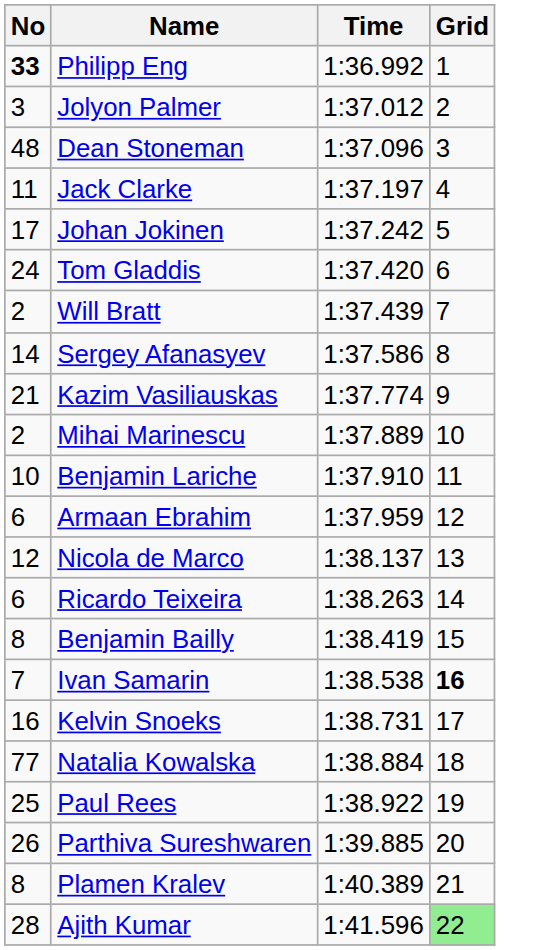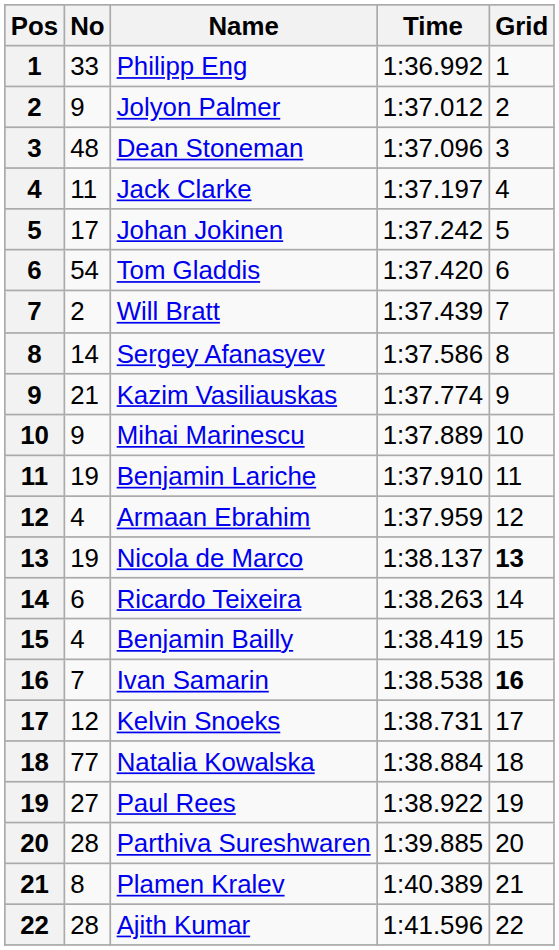+ column: Pos | 1 | 2 | 3 | 4 | 5 | 6 | 7 | 8 | 9 | 10 | 11 | 12 | 13 | 14 | 15 | 16 | 17 | 18 | 19 | 20 | 21 | 22
Philipp Eng | No: bold -> normal
Jolyon Palmer | No: 3 -> 9
Tom Gladdis | No: 24 -> 54
Mihai Marinescu | No: 2 -> 9
Benjamin Lariche | No: 10 -> 19
Armaan Ebrahim | No: 6 -> 4
Nicola de Marco | No: 12 -> 19
Nicola de Marco | Grid: normal -> bold
Benjamin Bailly | No: 8 -> 4
Kelvin Snoeks | No: 16 -> 12
Paul Rees | No: 25 -> 27
Parthiva Sureshwaren | No: 26 -> 28
Ajith Kumar | Grid: lightgreen background -> no background
